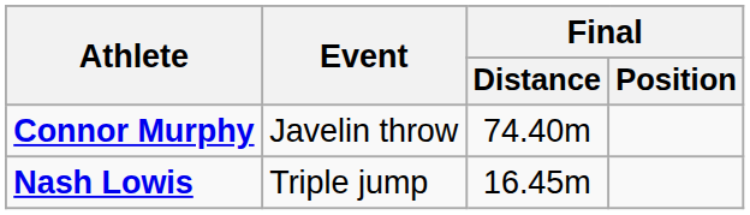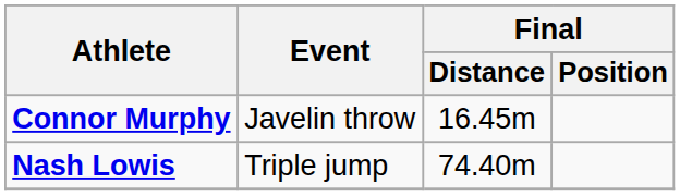Connor Murphy | Final / Distance: 74.40m -> 16.45m
Nash Lowis | Final / Distance: 16.45m -> 74.40m
